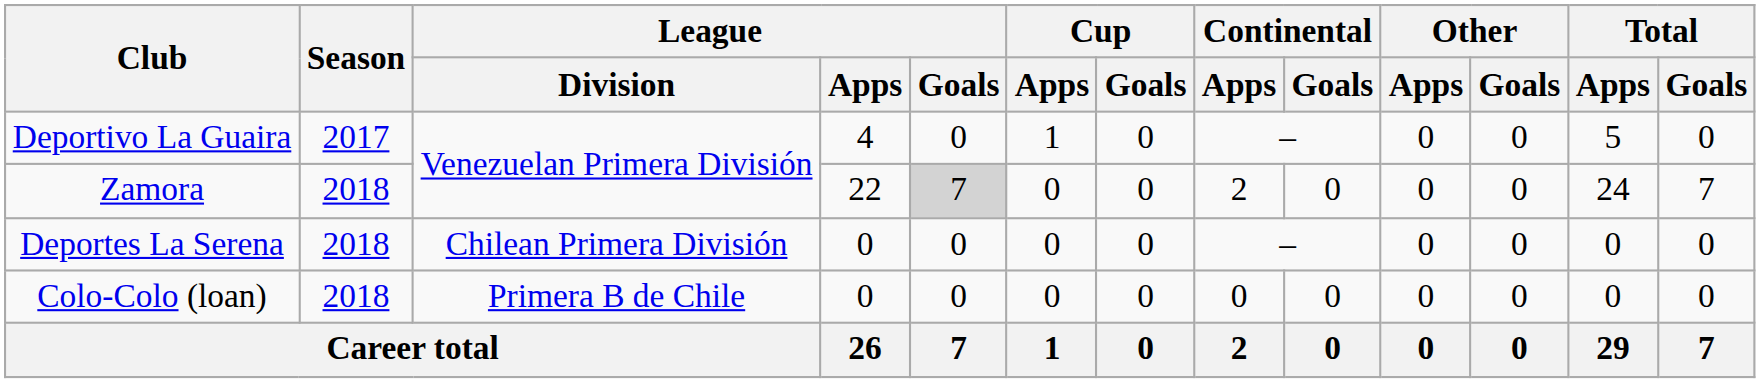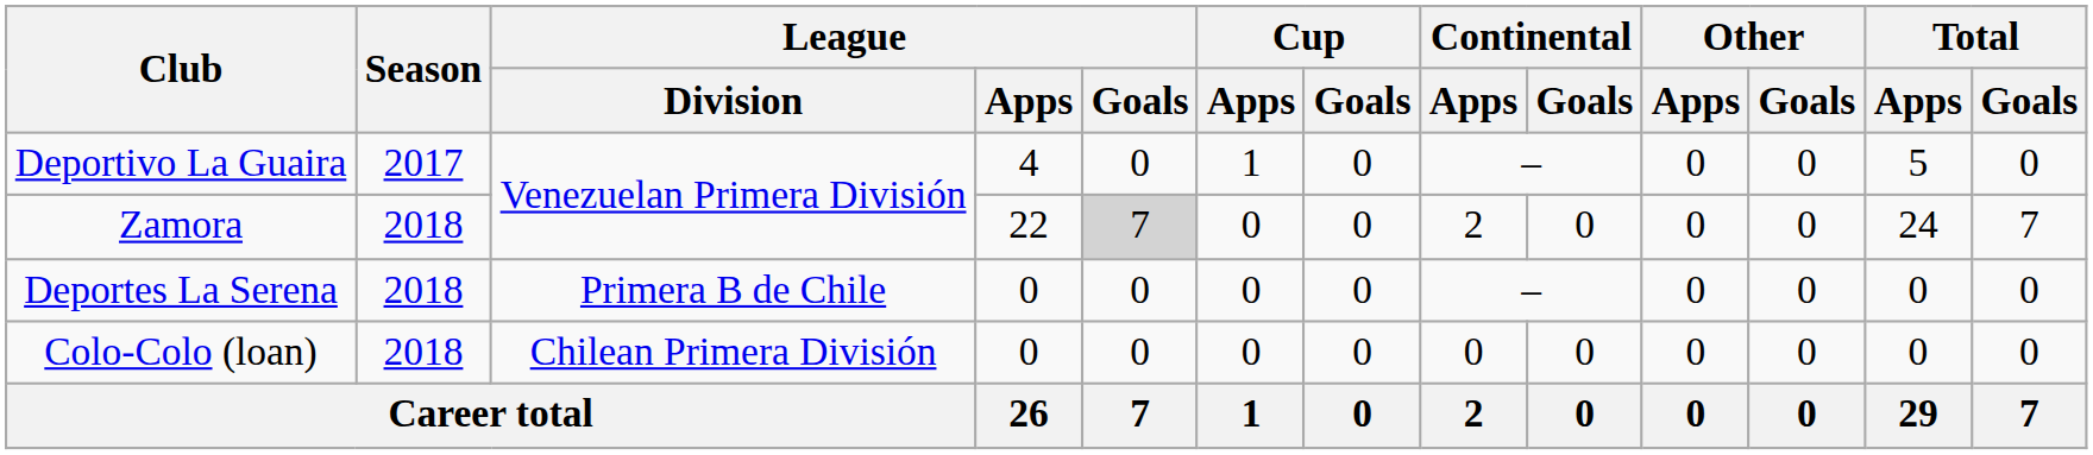Deportes La Serena | League / Division: Chilean Primera División -> Primera B de Chile
Colo-Colo (loan) | League / Division: Primera B de Chile -> Chilean Primera División
